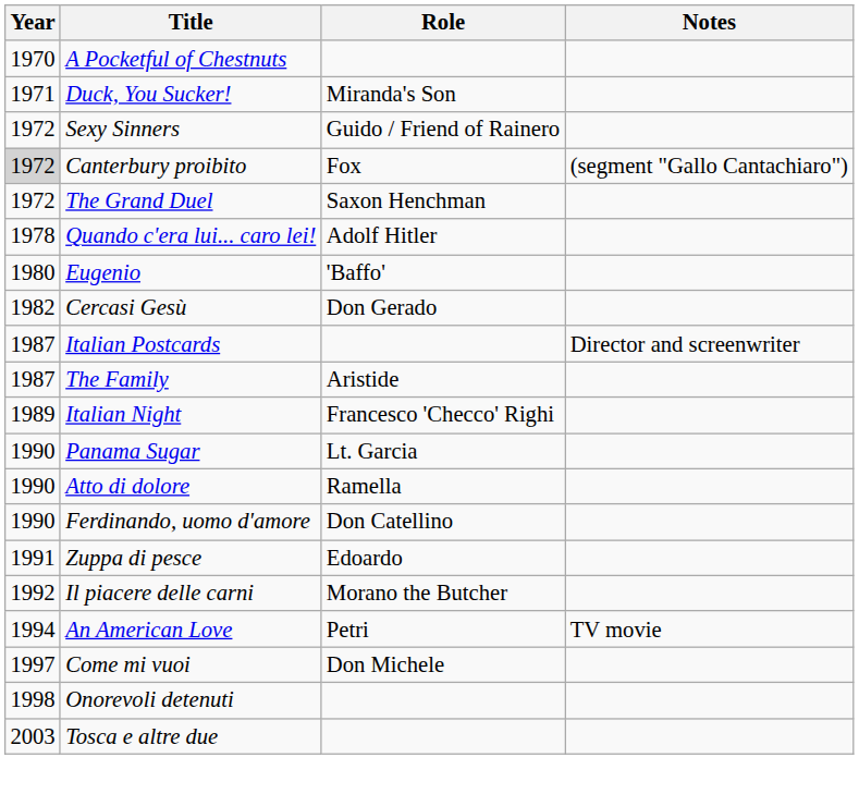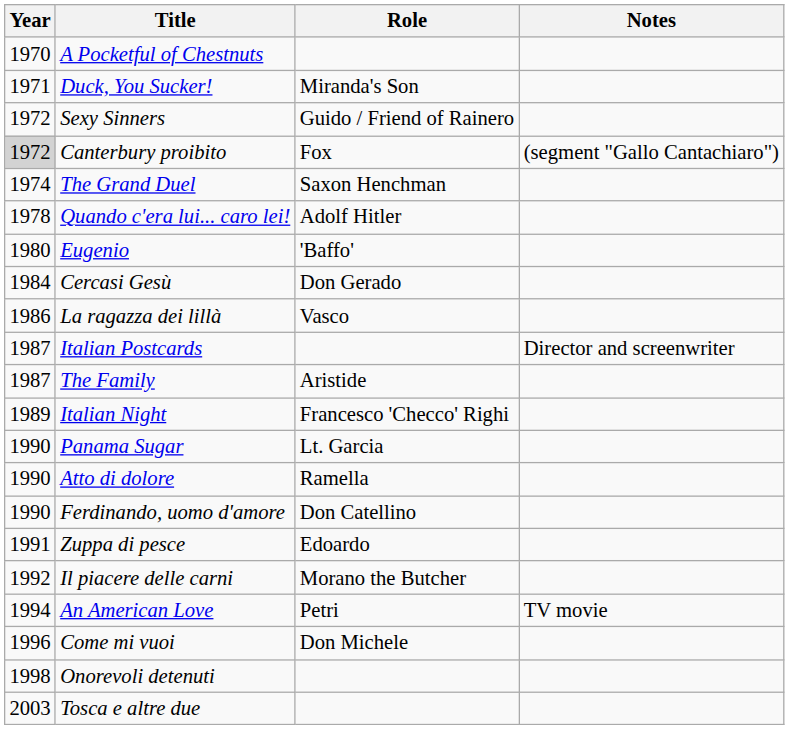The Grand Duel | Year: 1972 -> 1974
Cercasi Gesù | Year: 1982 -> 1984
+ row: 1986 | La ragazza dei lillà | Vasco
Come mi vuoi | Year: 1997 -> 1996
